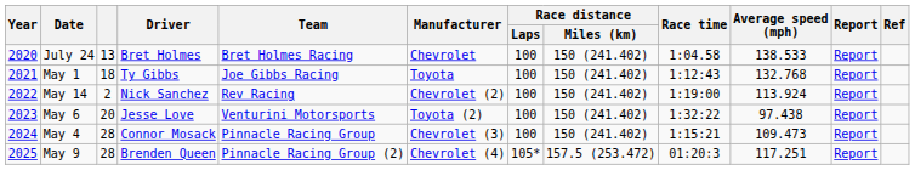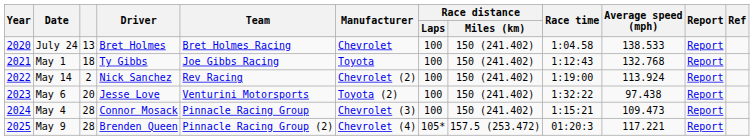May 9 | Average speed (mph): 117.251 -> 117.221
